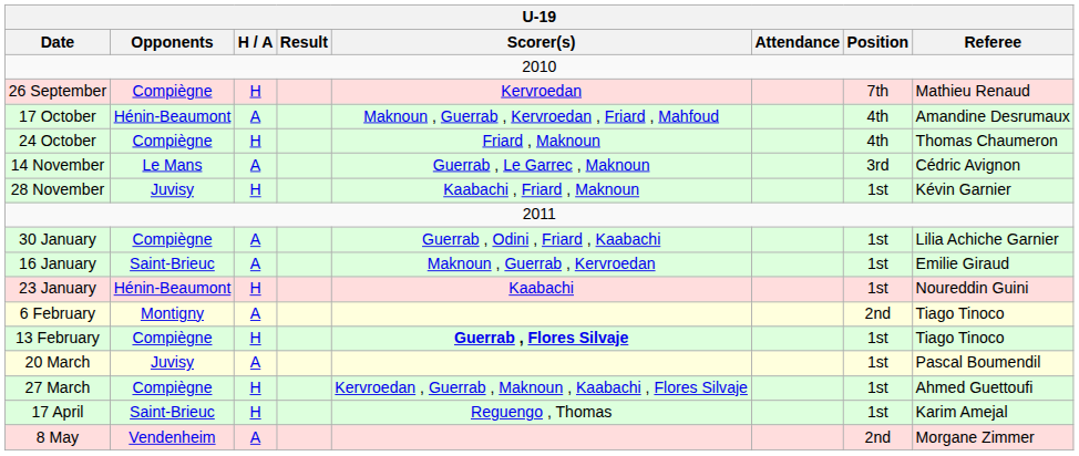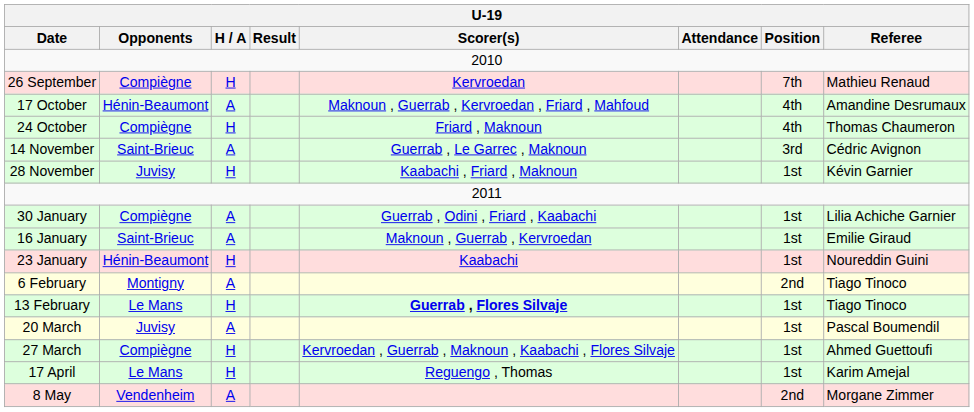14 November | U-19 / Opponents: Le Mans -> Saint-Brieuc
13 February | U-19 / Opponents: Compiègne -> Le Mans
17 April | U-19 / Opponents: Saint-Brieuc -> Le Mans
